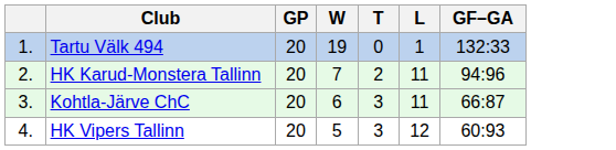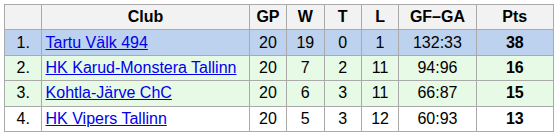+ column: Pts | 38 | 16 | 15 | 13
